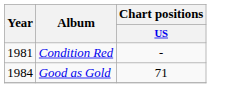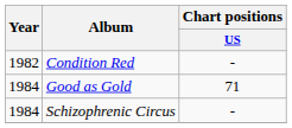Condition Red | Year: 1981 -> 1982
+ row: 1984 | Schizophrenic Circus | -
